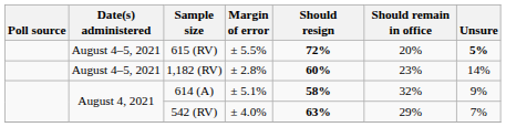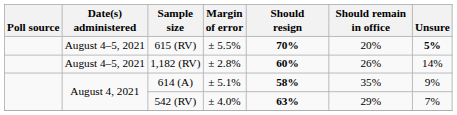615 (RV) | Should resign: 72% -> 70%
1,182 (RV) | Should remain in office: 23% -> 26%
614 (A) | Should remain in office: 32% -> 35%
